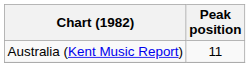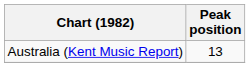Australia (Kent Music Report) | Peak position: 11 -> 13
